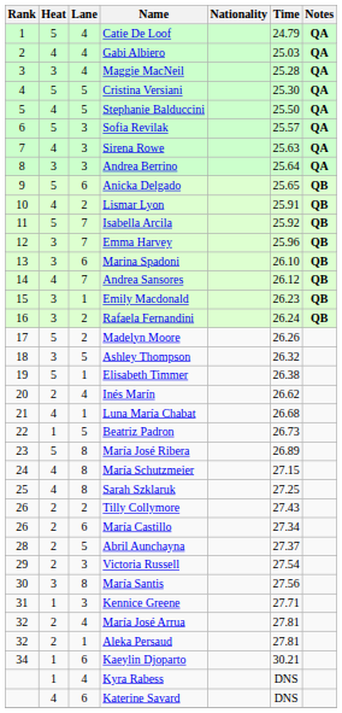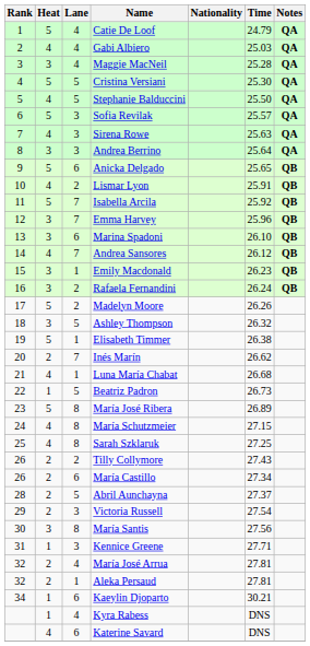Inés Marín | Lane: 4 -> 7
